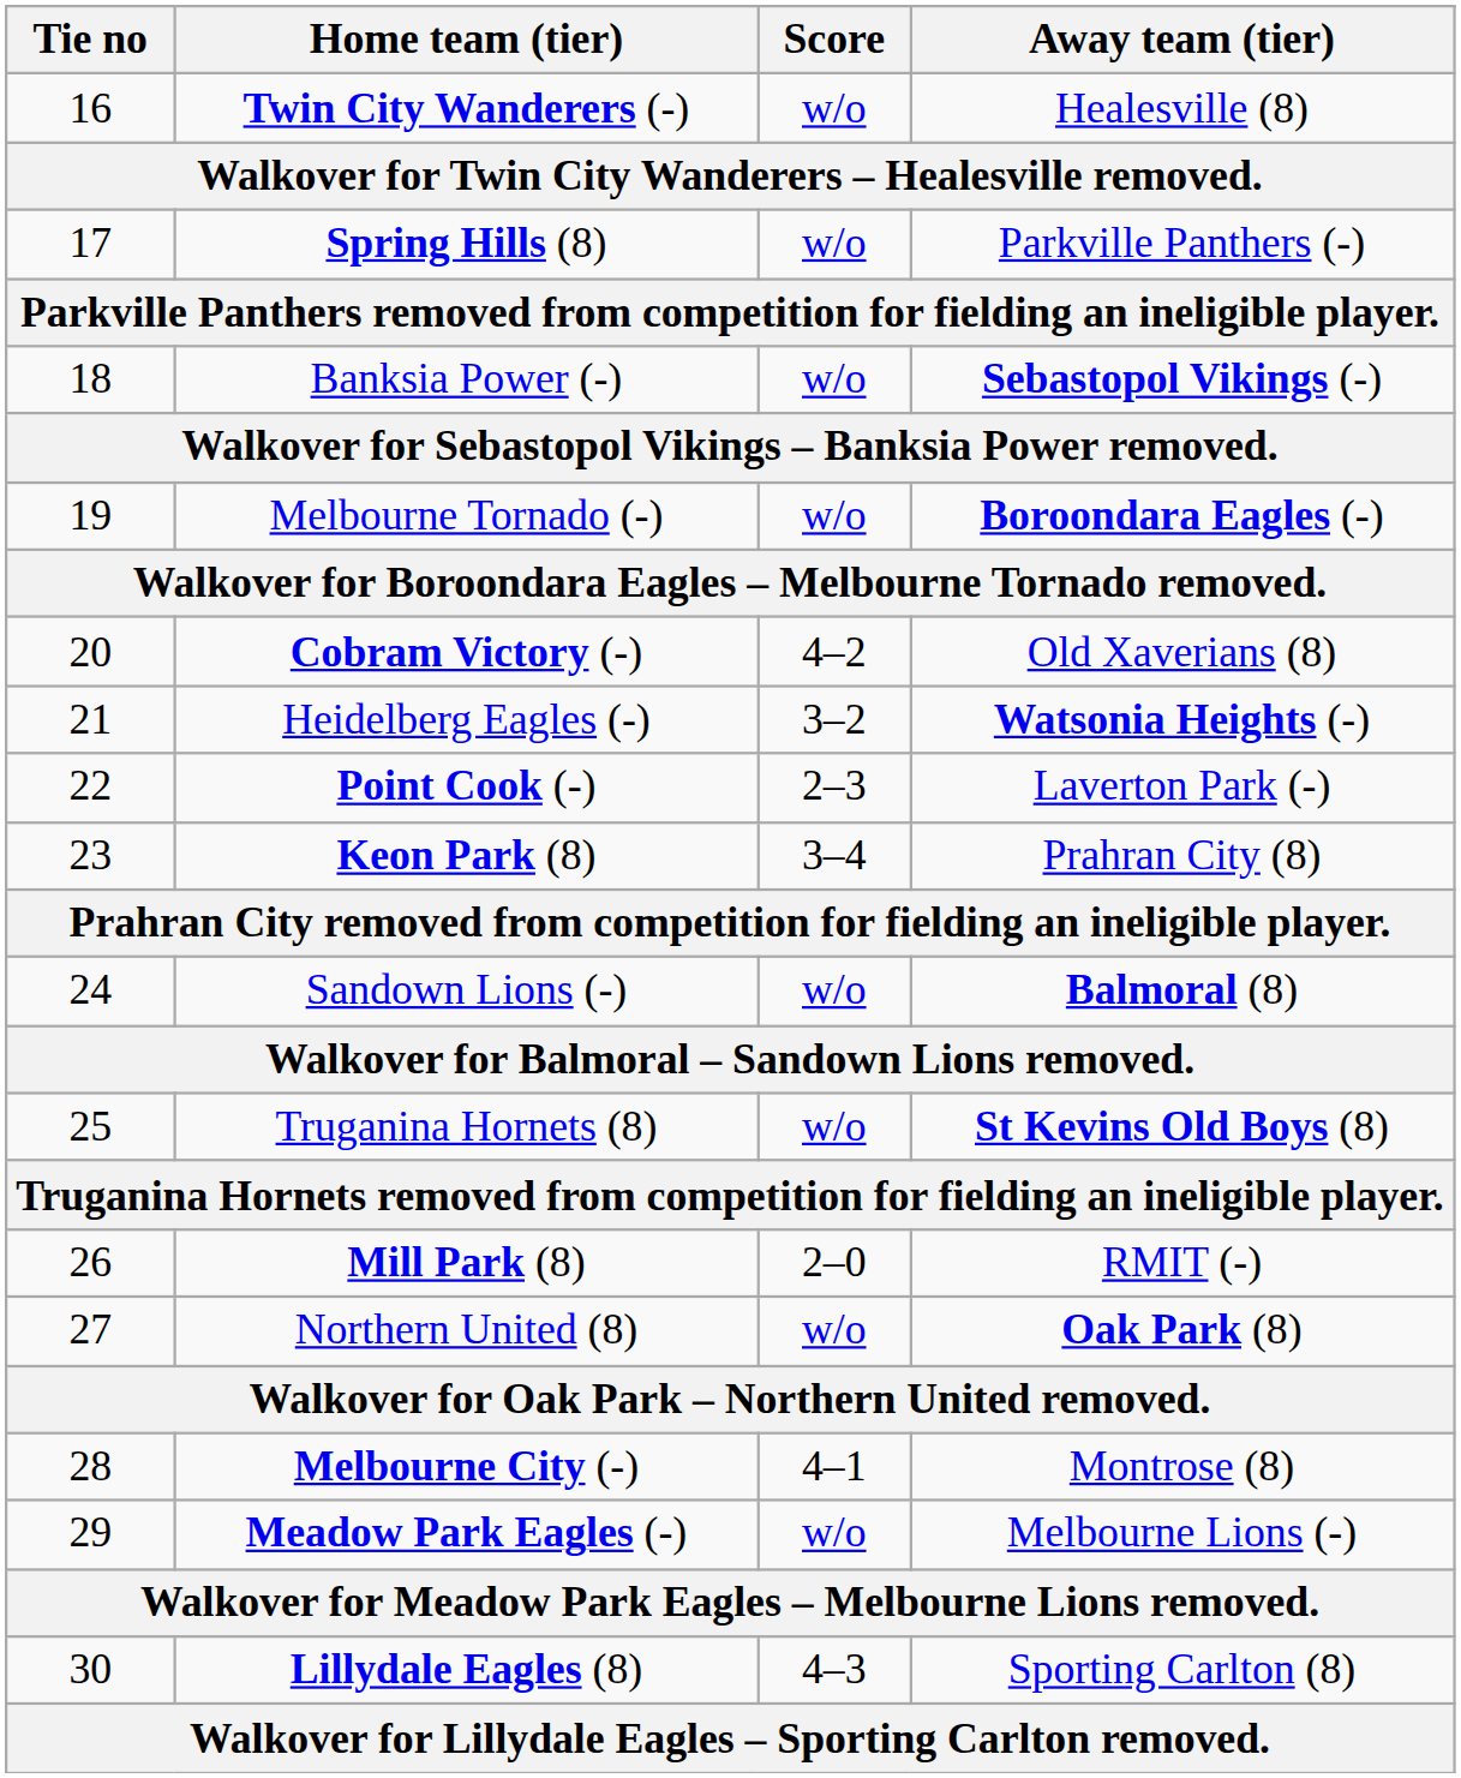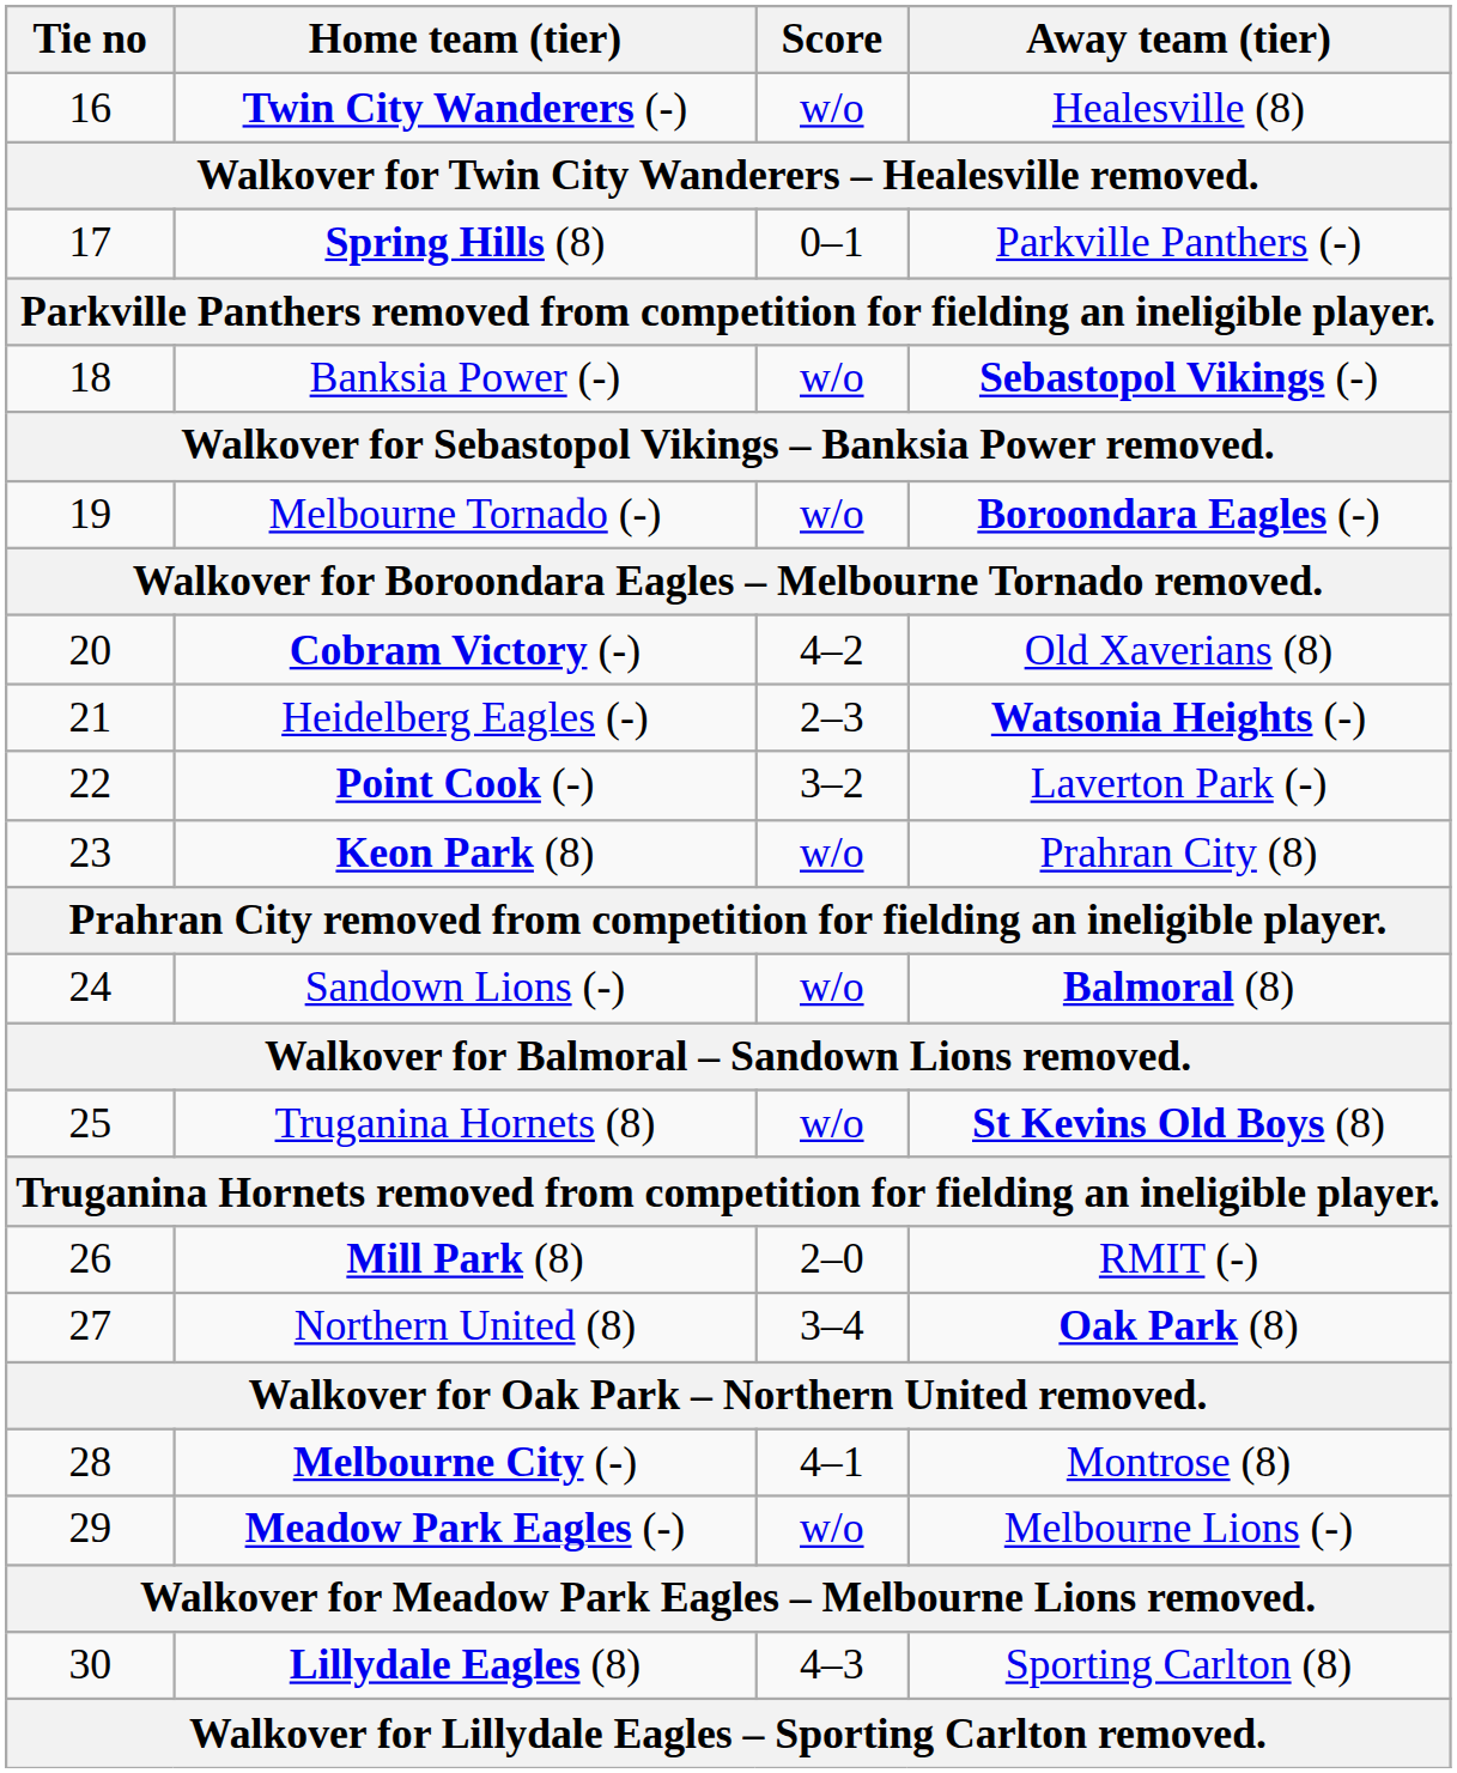Spring Hills (8) | Score: w/o -> 0–1
Heidelberg Eagles (-) | Score: 3–2 -> 2–3
Point Cook (-) | Score: 2–3 -> 3–2
Keon Park (8) | Score: 3–4 -> w/o
Northern United (8) | Score: w/o -> 3–4
